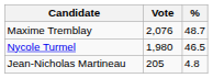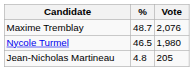columns swapped: Vote <-> %
